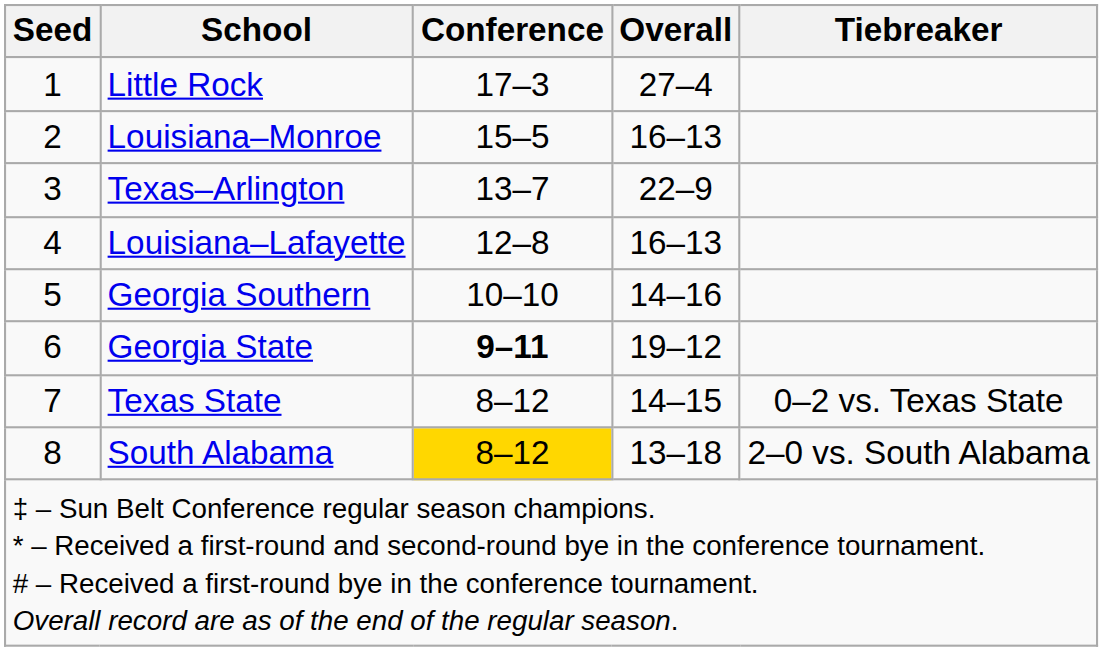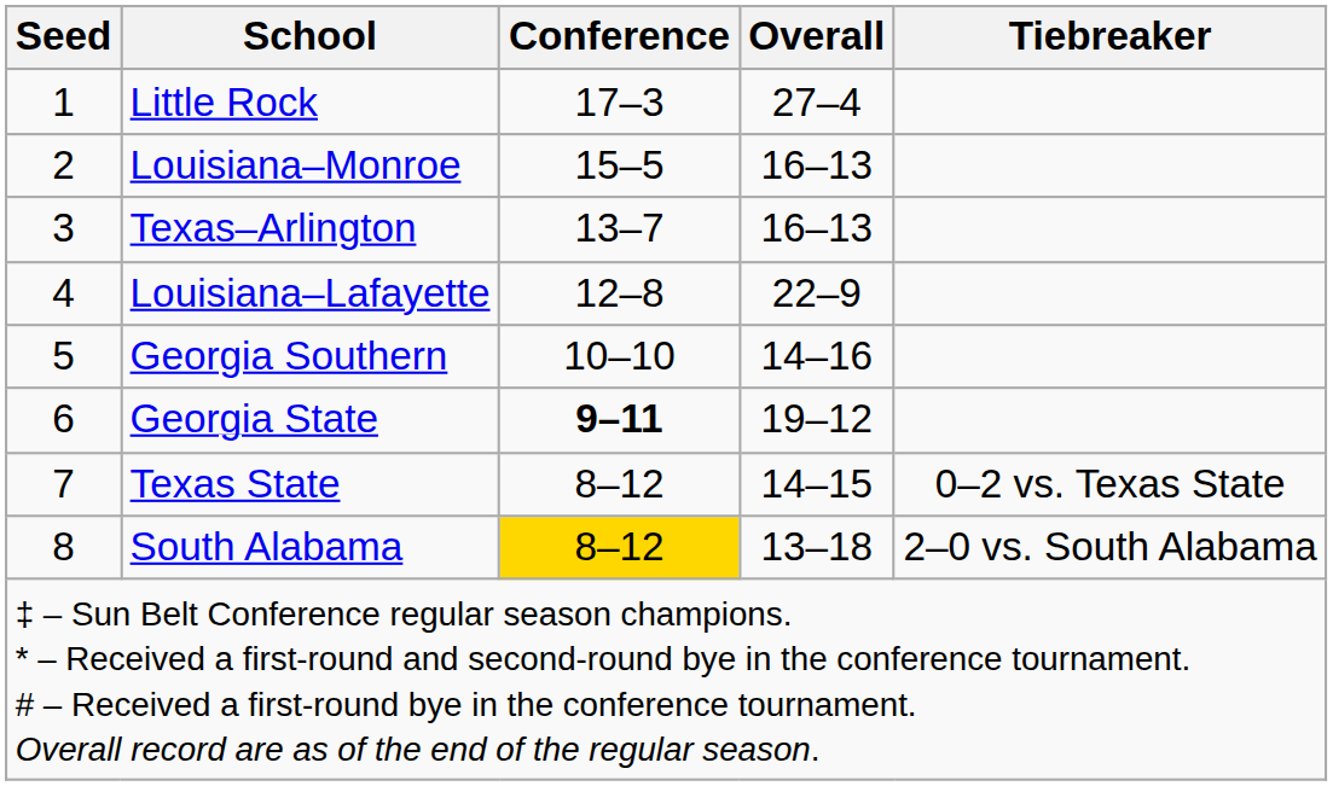Texas–Arlington | Overall: 22–9 -> 16–13
Louisiana–Lafayette | Overall: 16–13 -> 22–9
